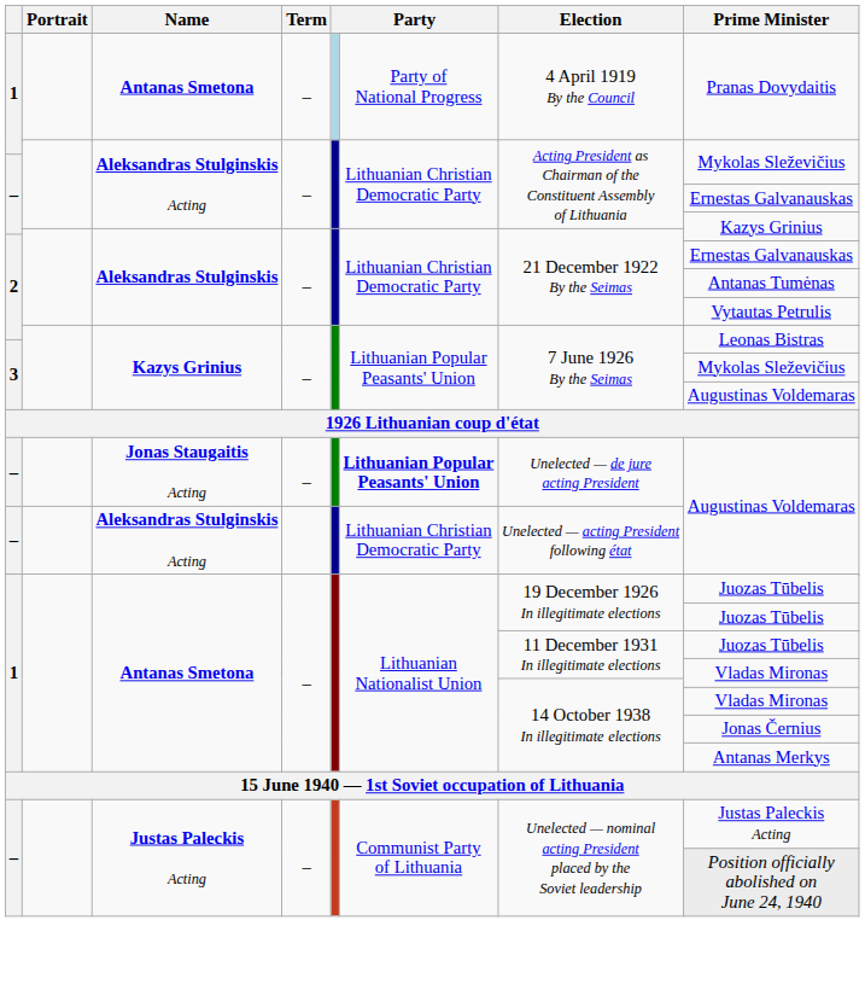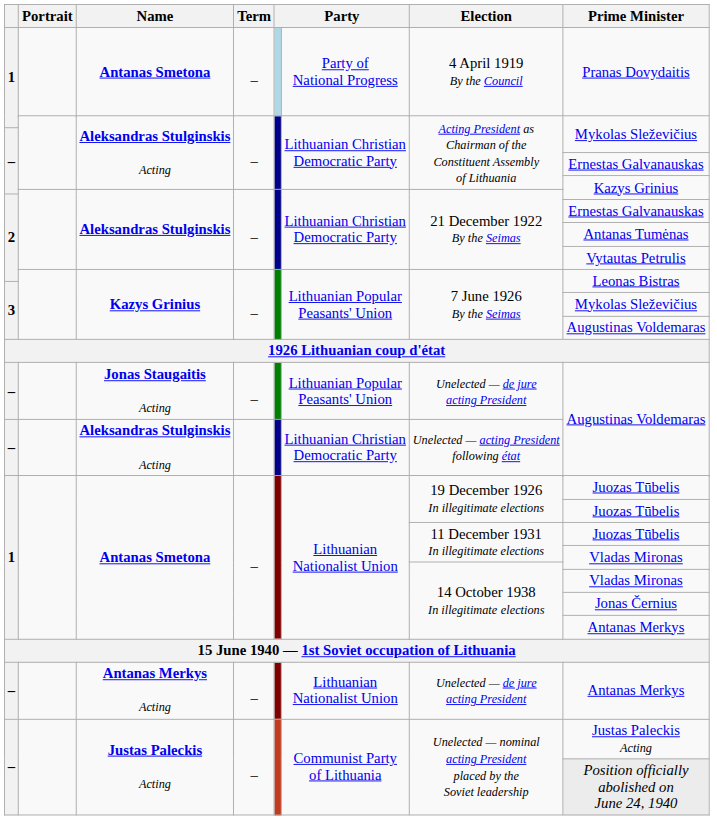Jonas Staugaitis Acting | column 6: bold -> normal
+ row: – | Antanas Merkys Acting | – | Lithuanian Nationalist Union | Unelected — de jure acting President | Antanas Merkys
